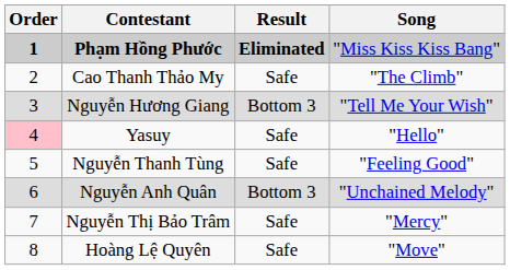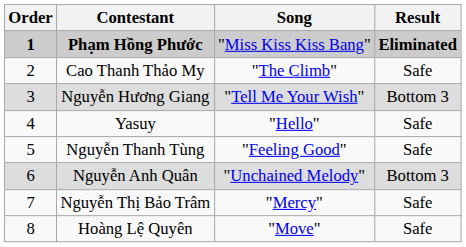columns swapped: Song <-> Result
Yasuy | Order: pink background -> no background
